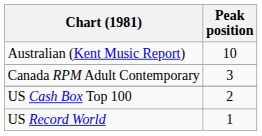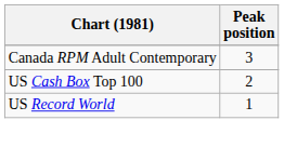- row: Australian (Kent Music Report) | 10
